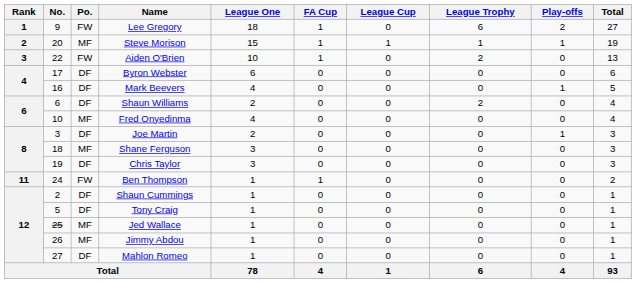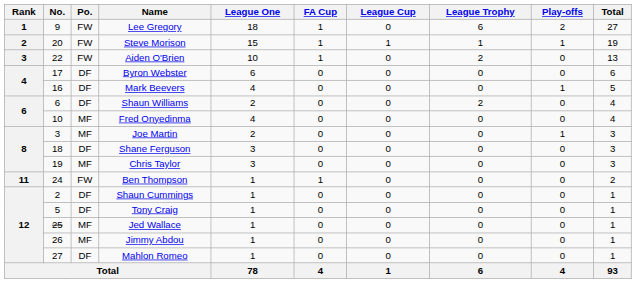Steve Morison | Po.: MF -> FW
Joe Martin | Po.: DF -> MF
Shane Ferguson | Po.: MF -> DF
Chris Taylor | Po.: DF -> MF
